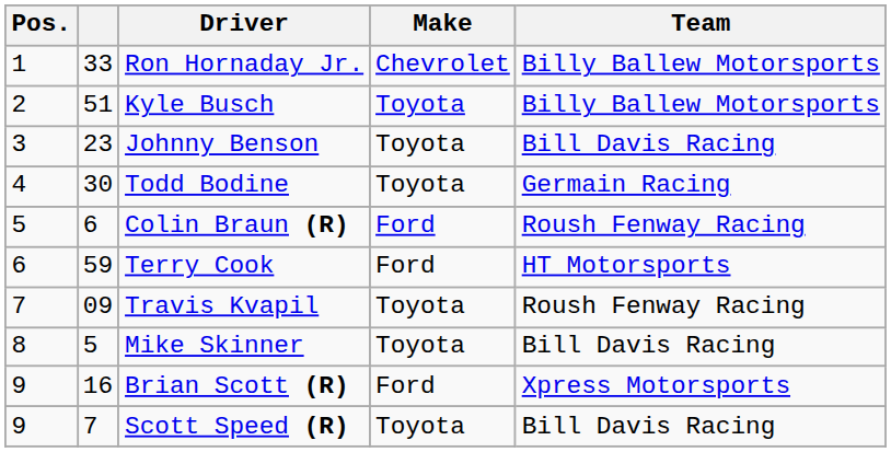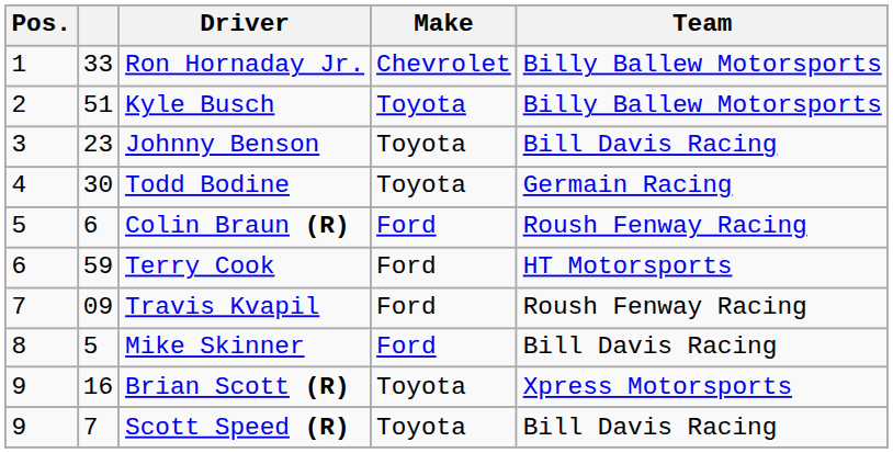Travis Kvapil | Make: Toyota -> Ford
Mike Skinner | Make: Toyota -> Ford
Brian Scott (R) | Make: Ford -> Toyota
